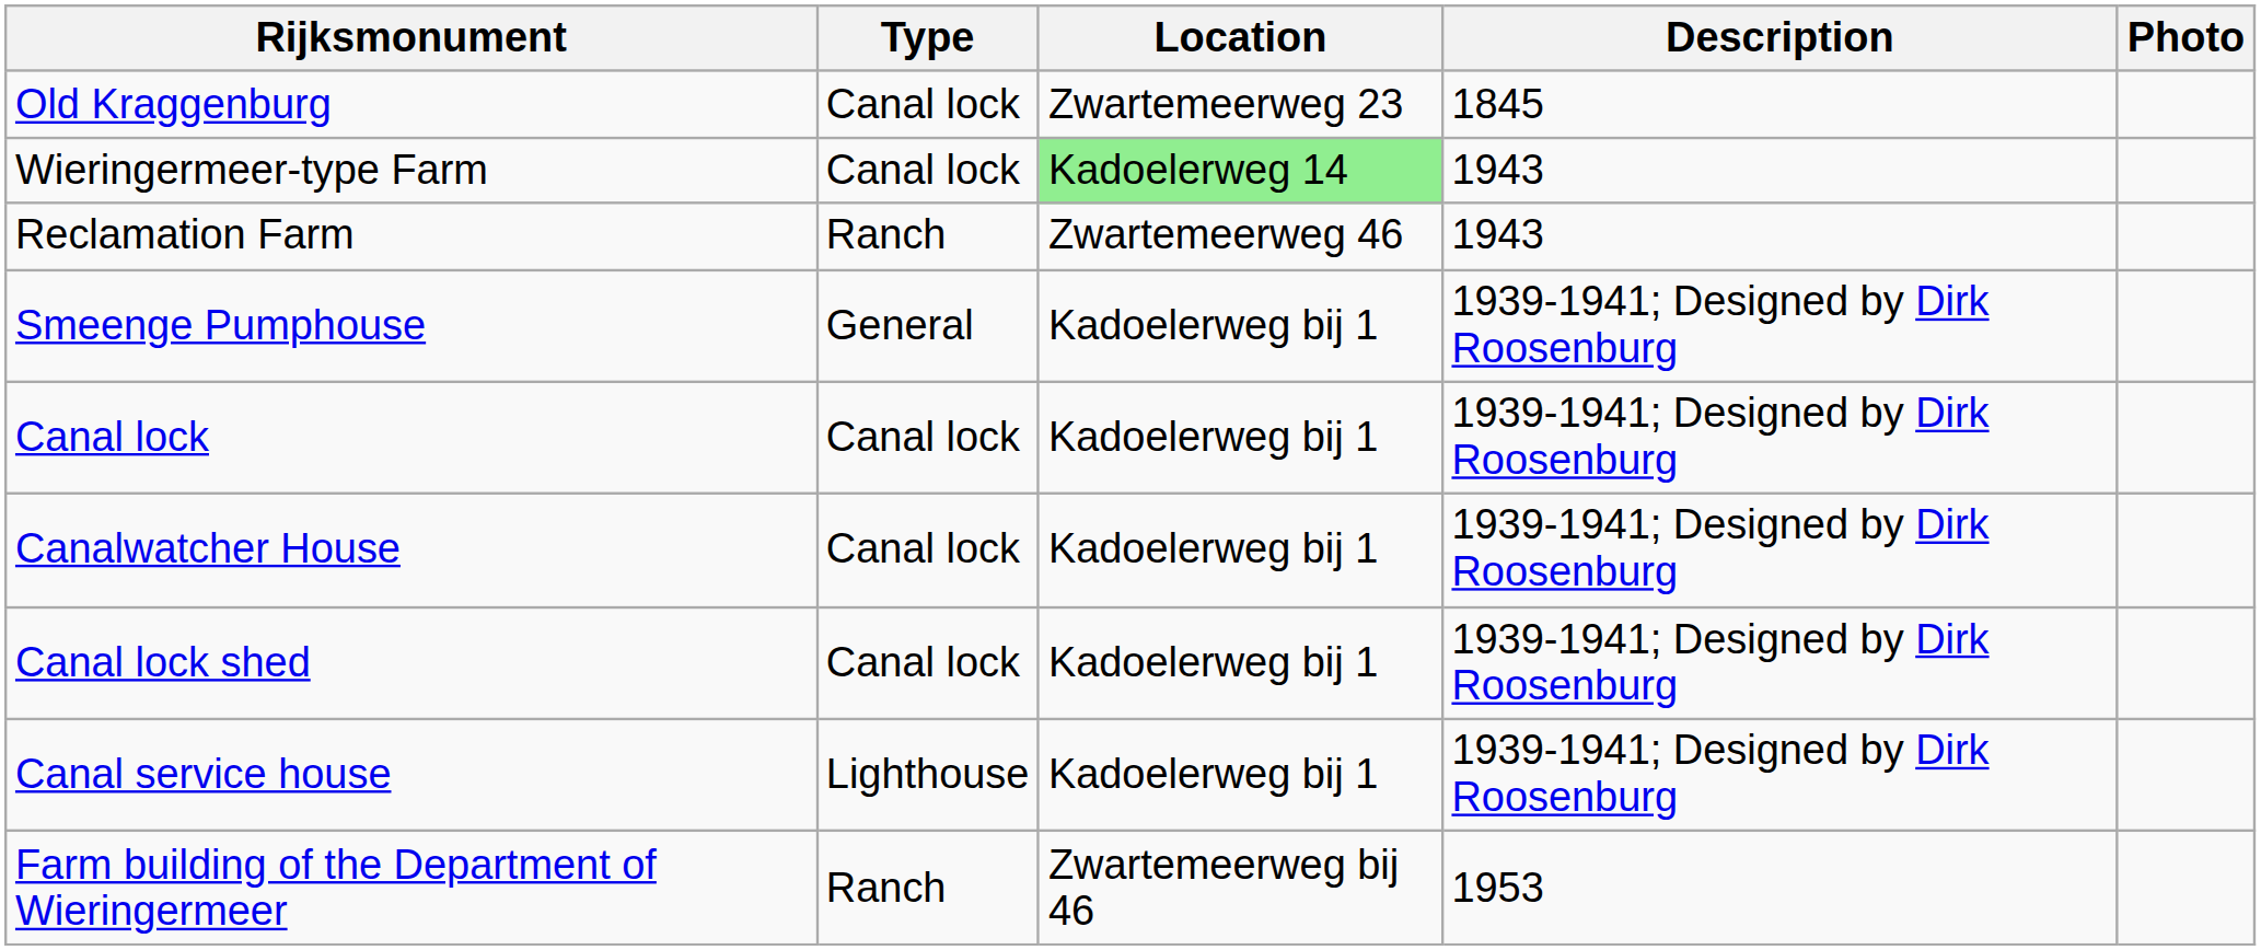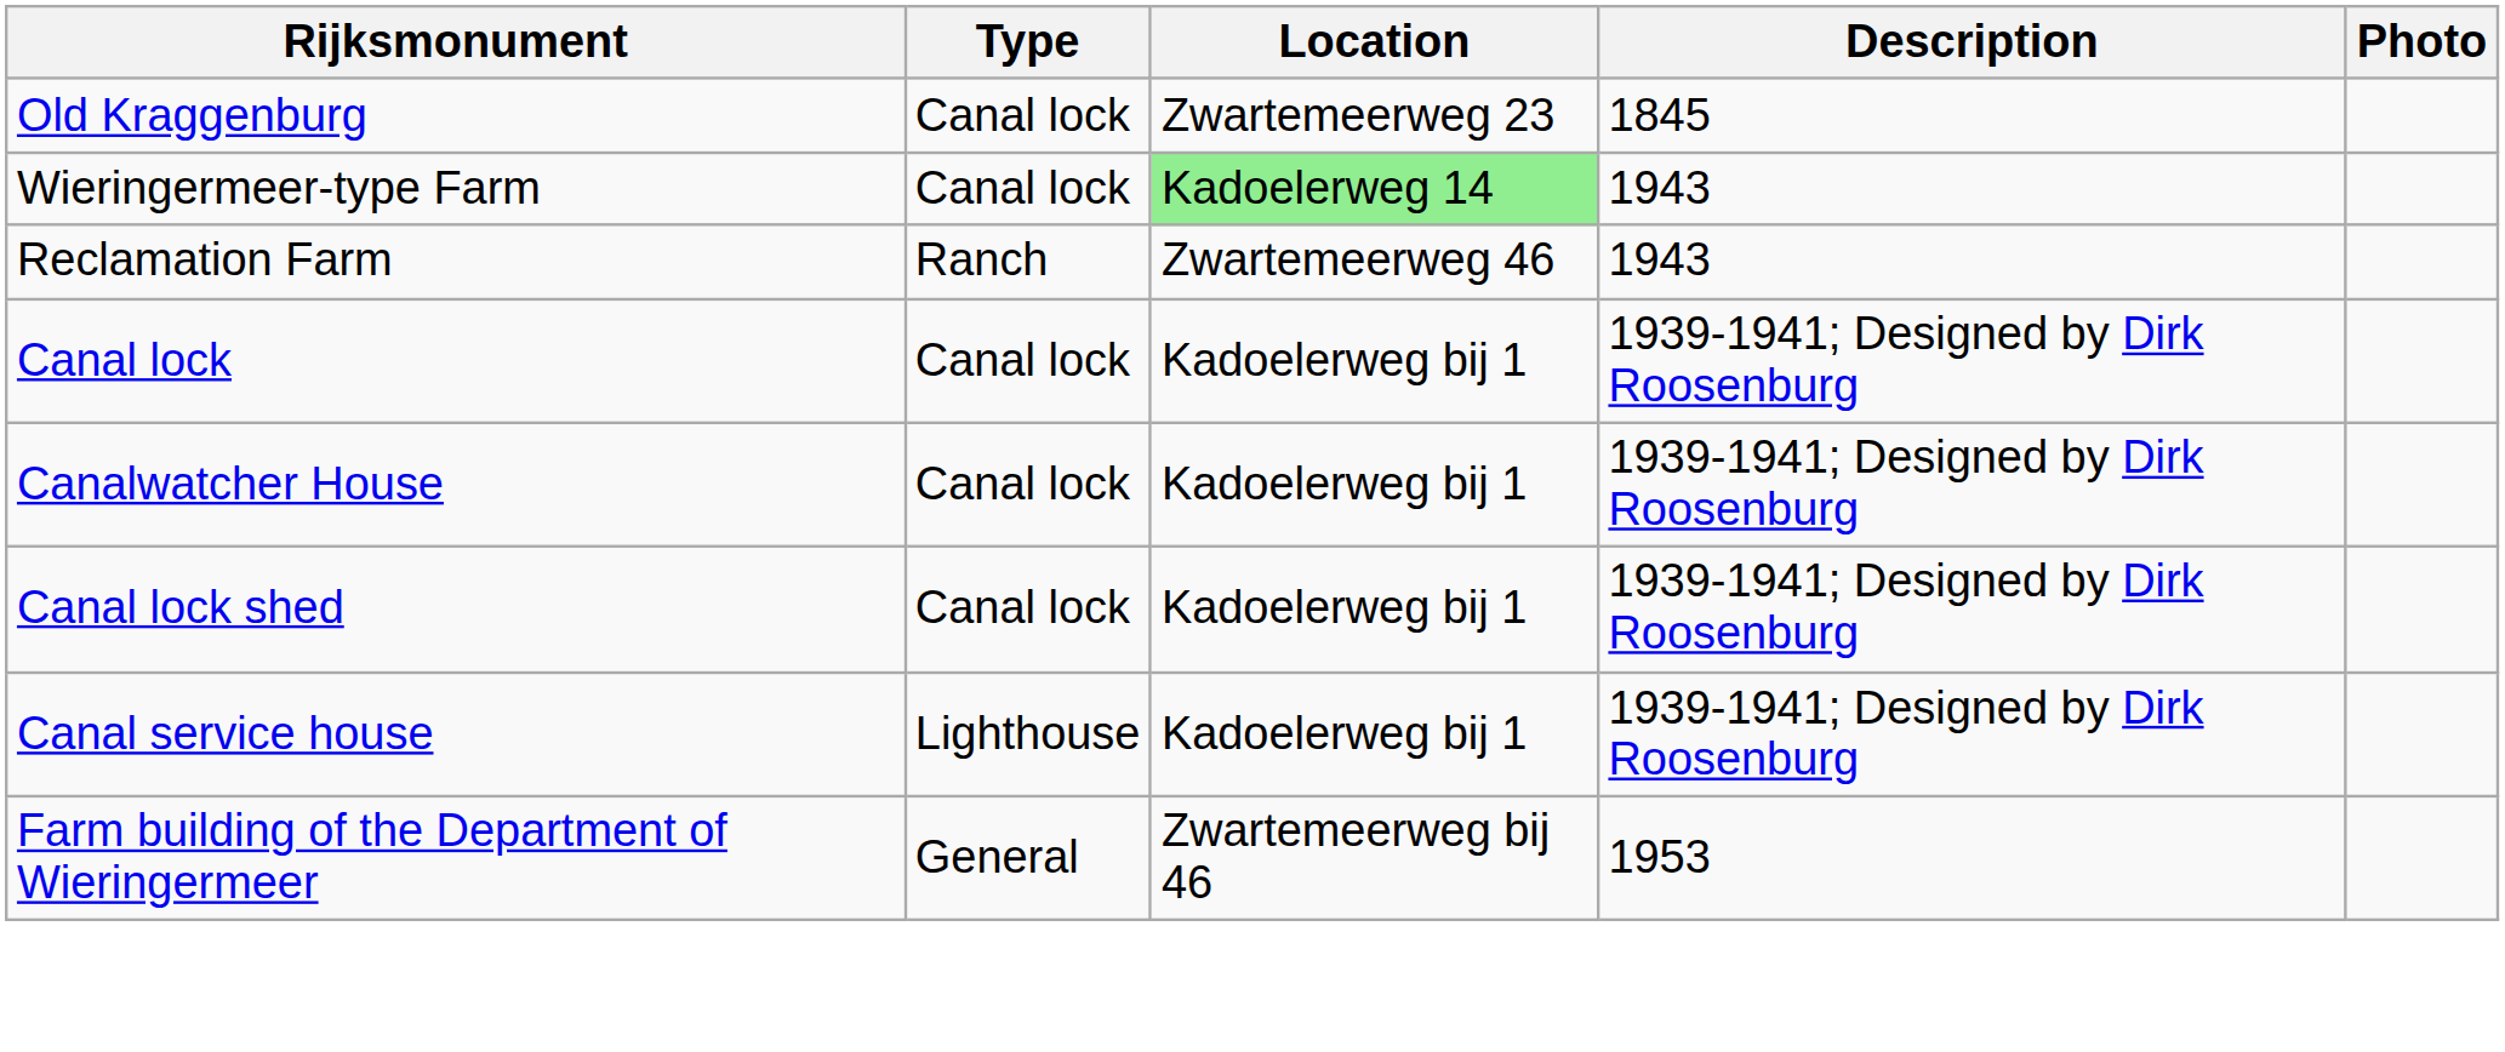- row: Smeenge Pumphouse | General | Kadoelerweg bij 1 | 1939-1941; Designed by Dirk Roosenburg
Farm building of the Department of Wieringermeer | Type: Ranch -> General
